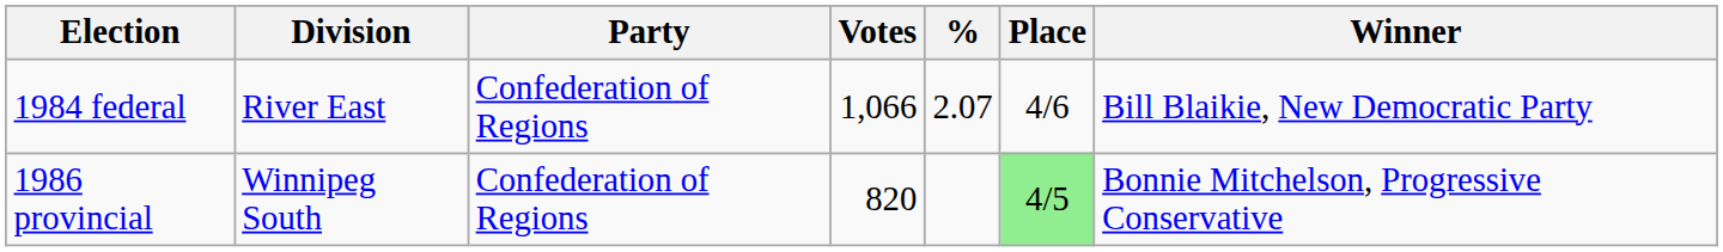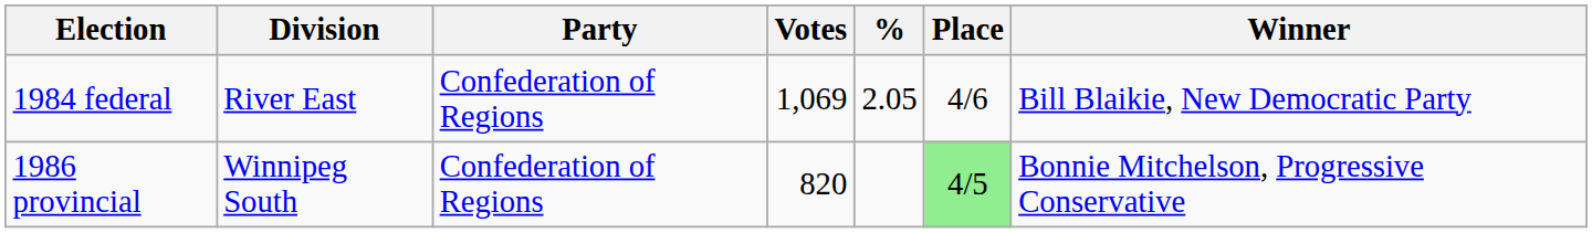1984 federal | Votes: 1,066 -> 1,069
1984 federal | %: 2.07 -> 2.05
